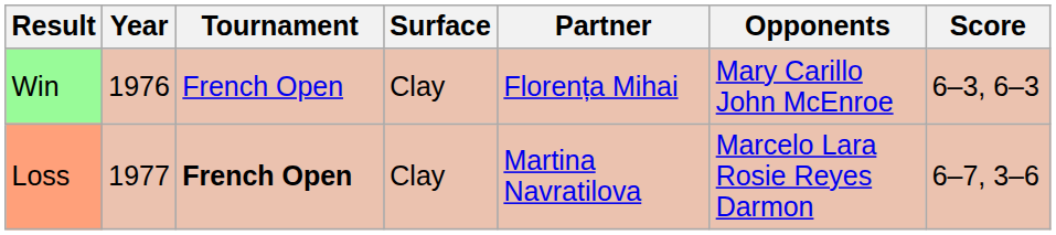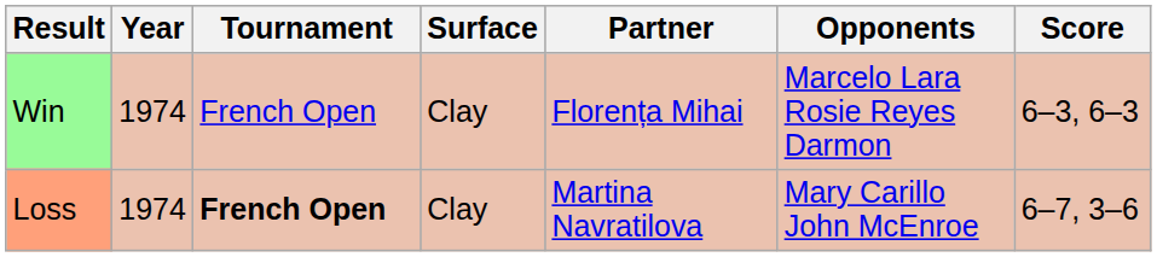Win | Year: 1976 -> 1974
Win | Opponents: Mary Carillo John McEnroe -> Marcelo Lara Rosie Reyes Darmon
Loss | Year: 1977 -> 1974
Loss | Opponents: Marcelo Lara Rosie Reyes Darmon -> Mary Carillo John McEnroe
